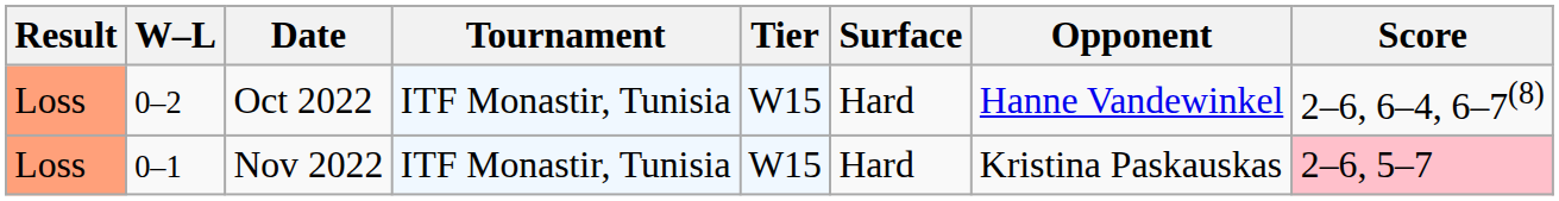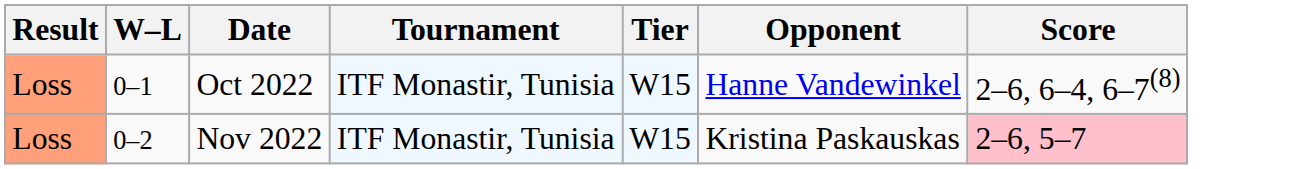- column: Surface | Hard | Hard
Oct 2022 | W–L: 0–2 -> 0–1
Nov 2022 | W–L: 0–1 -> 0–2
